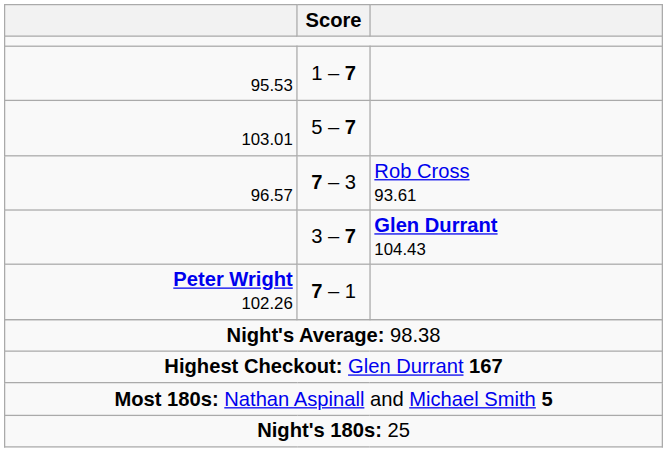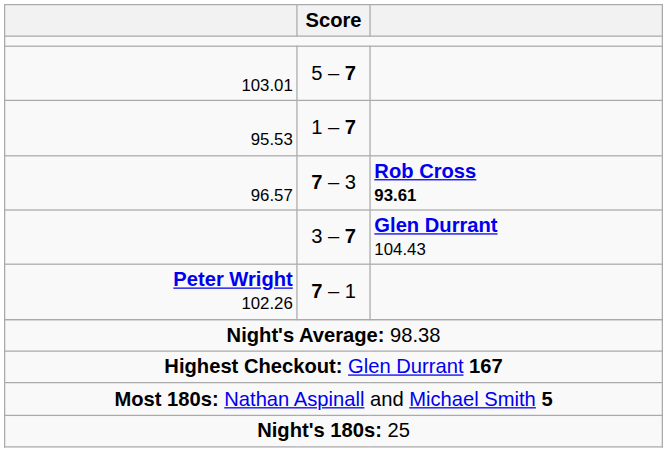rows swapped: 95.53 <-> 103.01
96.57 | column 3: normal -> bold
